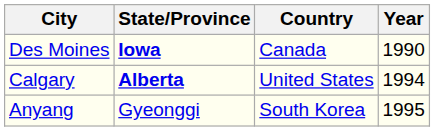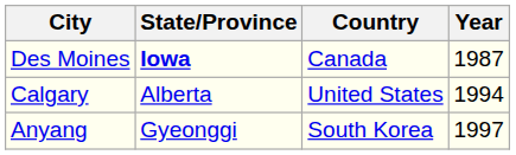Des Moines | Year: 1990 -> 1987
Calgary | State/Province: bold -> normal
Anyang | Year: 1995 -> 1997
